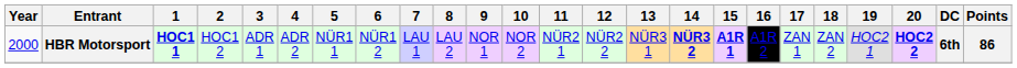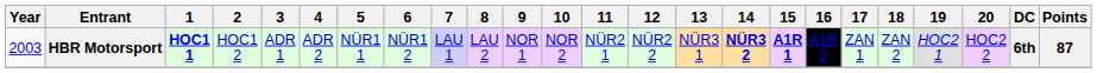HBR Motorsport | Year: 2000 -> 2003
HBR Motorsport | 20: bold -> normal
HBR Motorsport | Points: 86 -> 87
